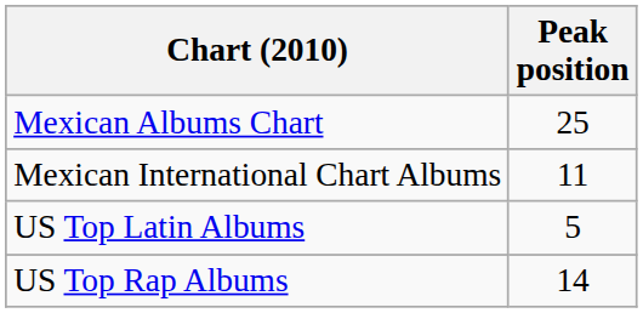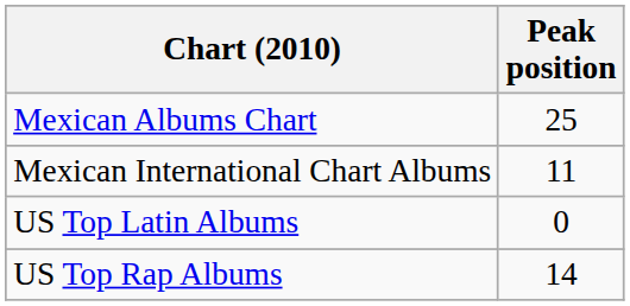US Top Latin Albums | Peak position: 5 -> 0
